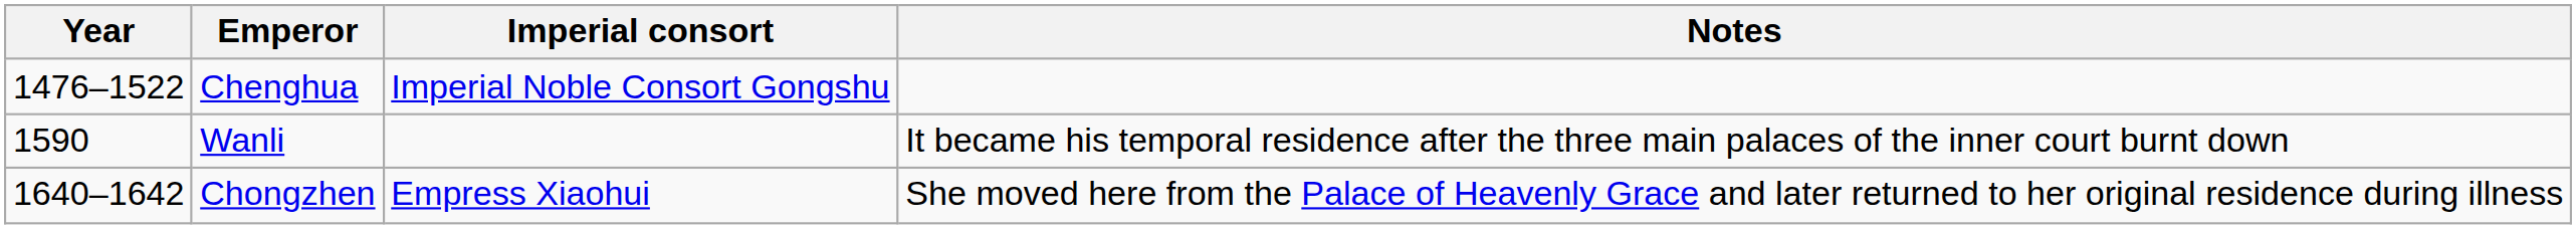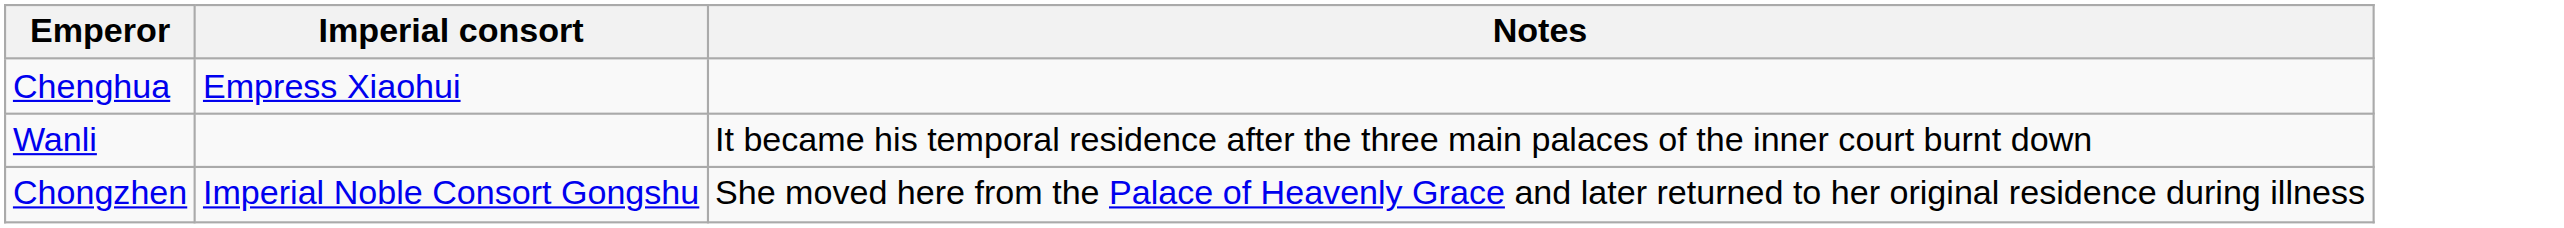- column: Year | 1476–1522 | 1590 | 1640–1642
Chenghua | Imperial consort: Imperial Noble Consort Gongshu -> Empress Xiaohui
Chongzhen | Imperial consort: Empress Xiaohui -> Imperial Noble Consort Gongshu
